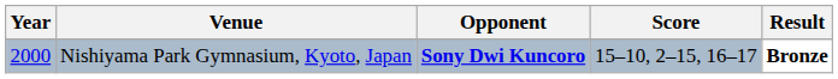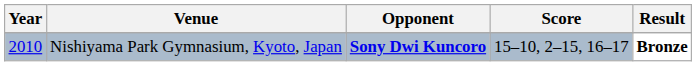Nishiyama Park Gymnasium, Kyoto, Japan | Year: 2000 -> 2010
